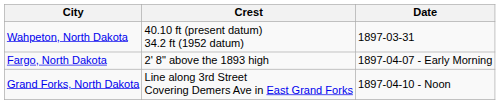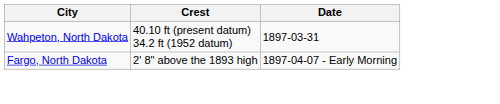- row: Grand Forks, North Dakota | Line along 3rd Street Covering Demers Ave in East Grand Forks | 1897-04-10 - Noon
